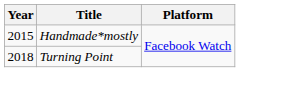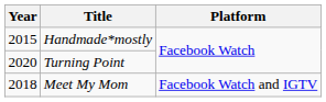Turning Point | Year: 2018 -> 2020
+ row: 2018 | Meet My Mom | Facebook Watch and IGTV
